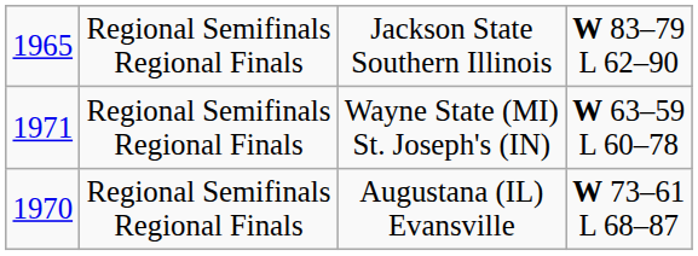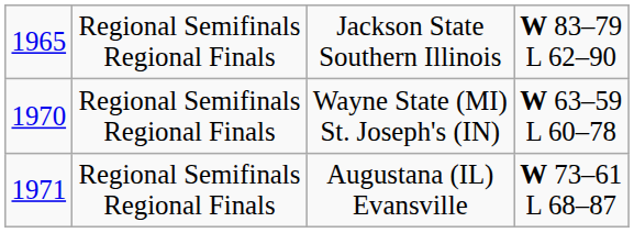Wayne State (MI) St. Joseph's (IN) | column 1: 1971 -> 1970
Augustana (IL) Evansville | column 1: 1970 -> 1971
